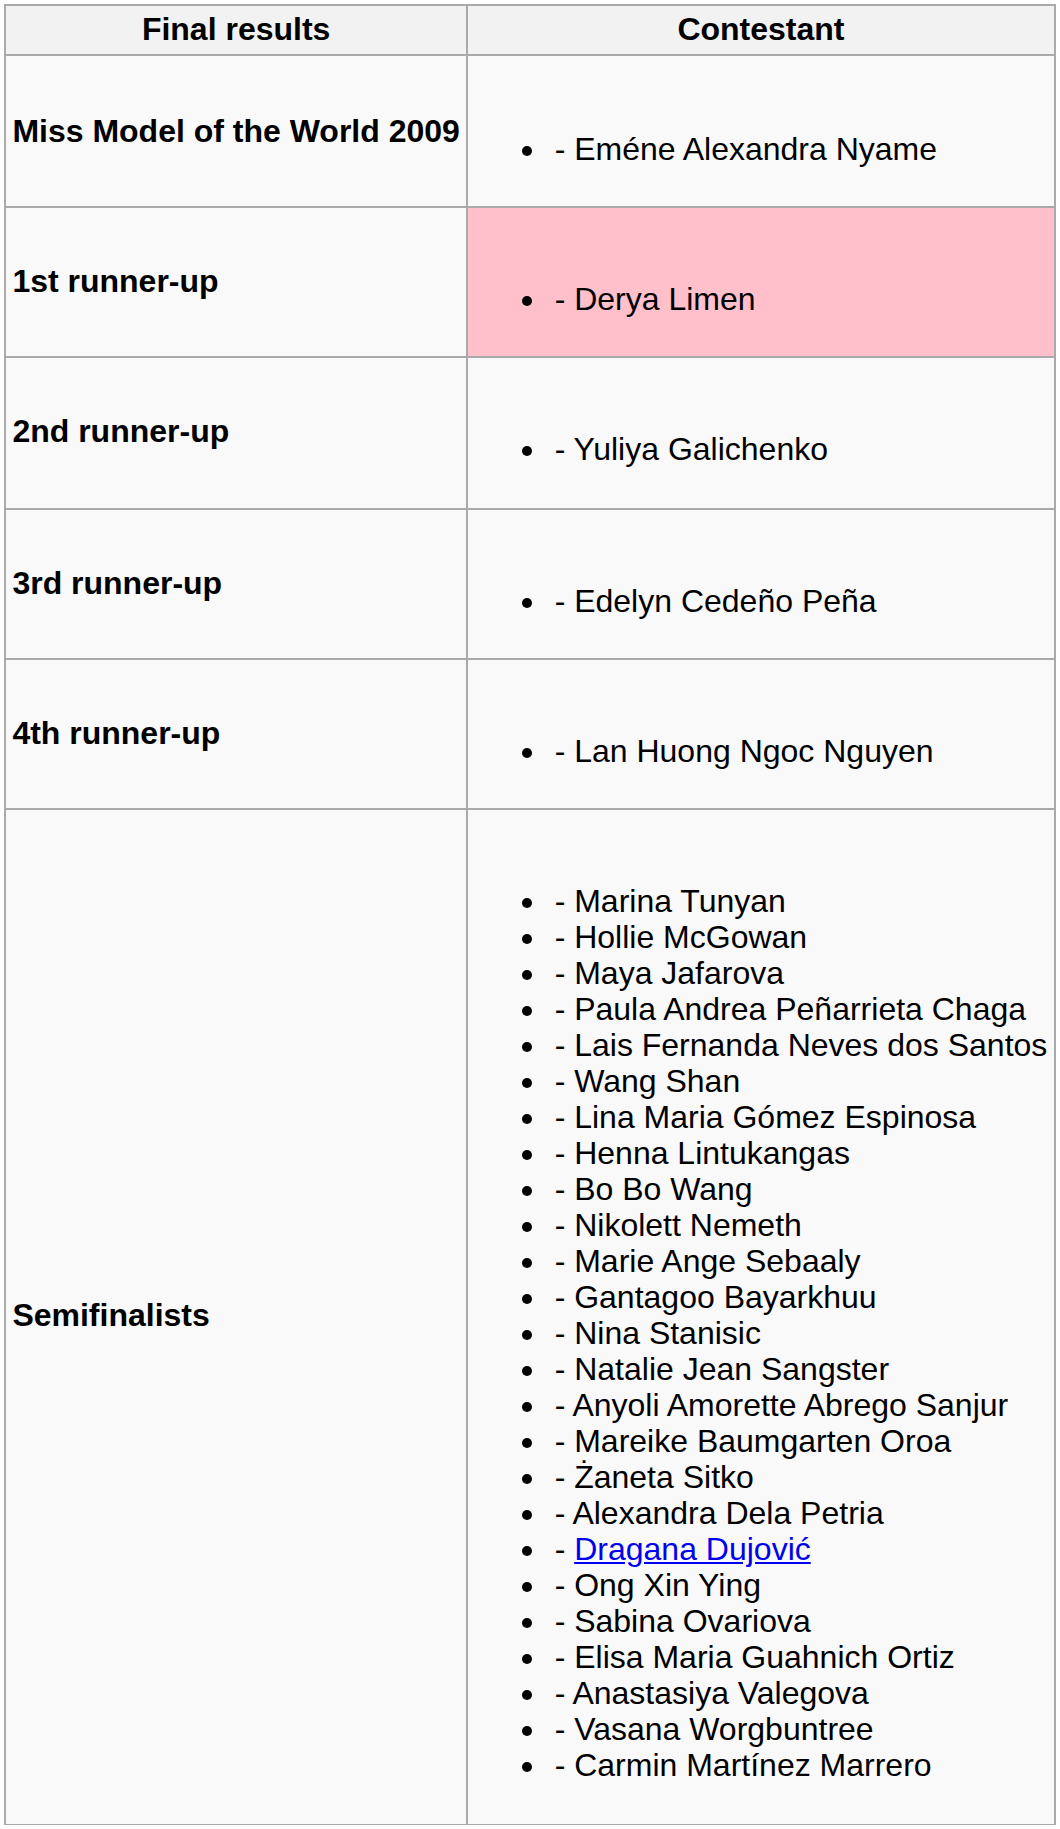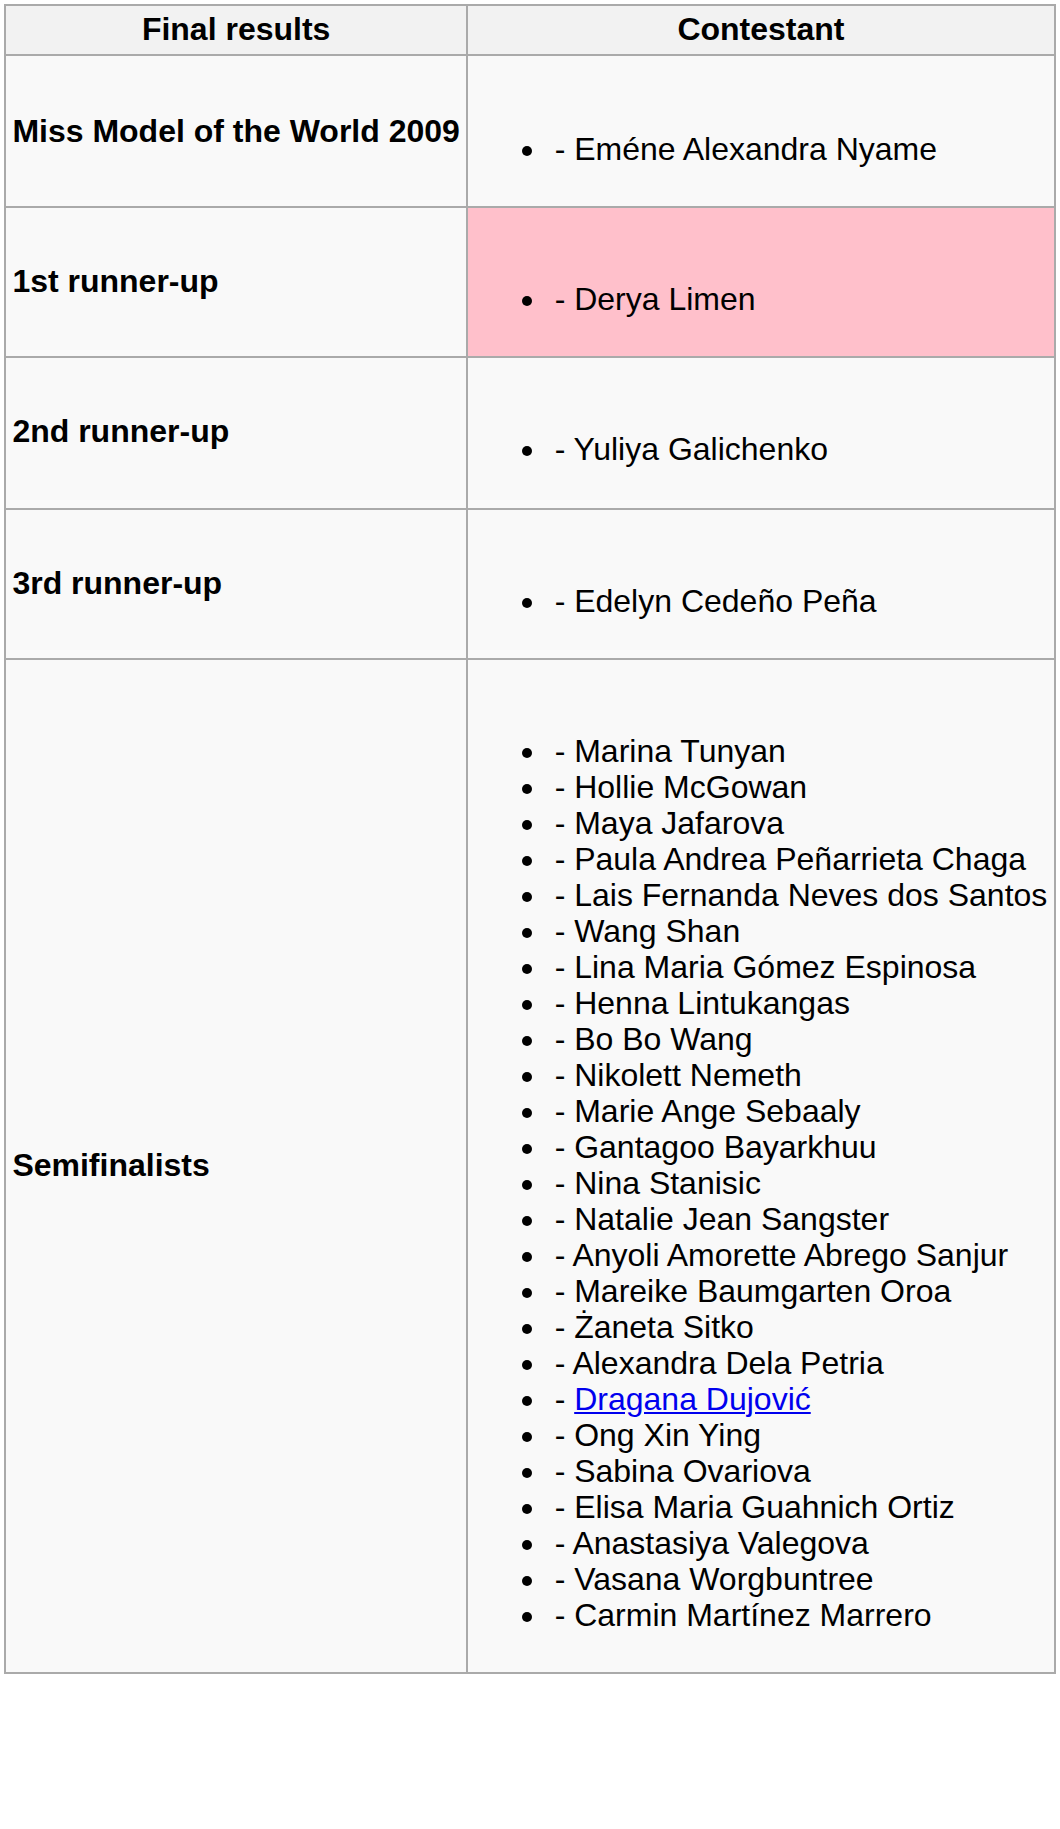- row: 4th runner-up | - Lan Huong Ngoc Nguyen
